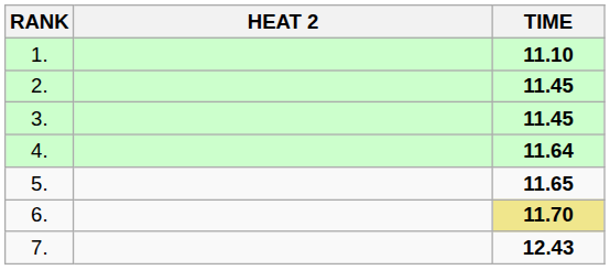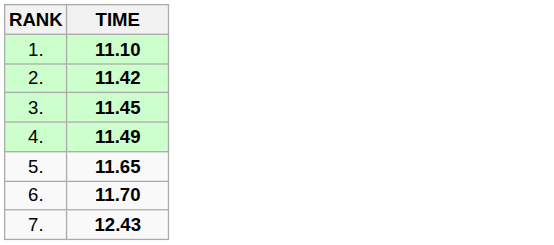- column: HEAT 2
2. | TIME: 11.45 -> 11.42
4. | TIME: 11.64 -> 11.49
6. | TIME: khaki background -> no background
